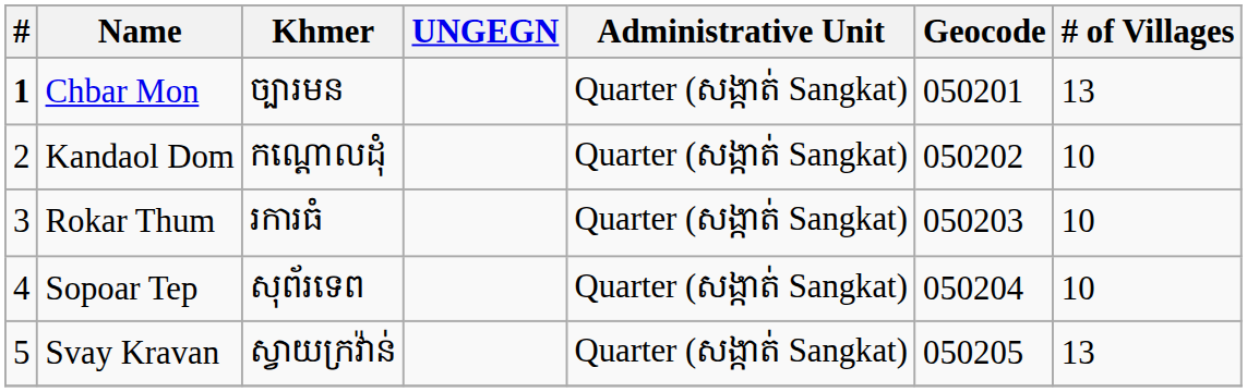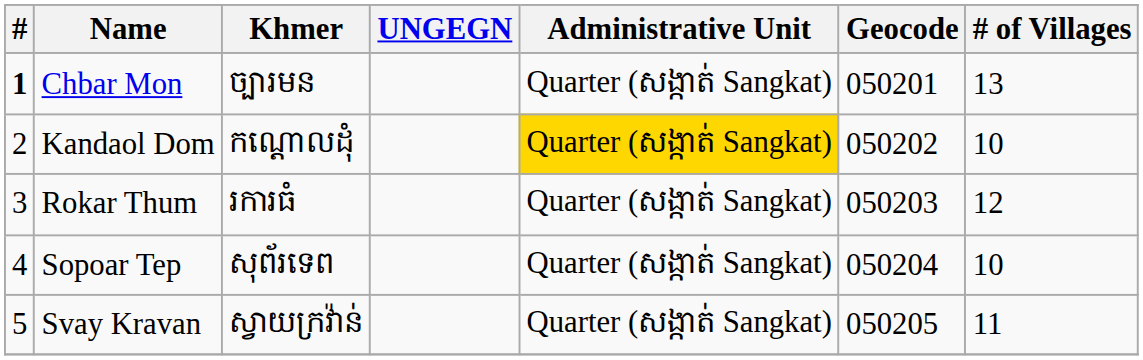Kandaol Dom | Administrative Unit: no background -> gold background
Rokar Thum | # of Villages: 10 -> 12
Svay Kravan | # of Villages: 13 -> 11
